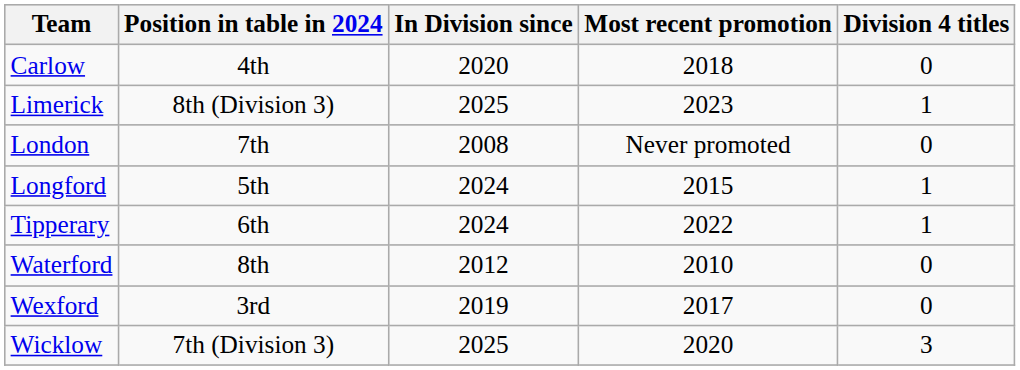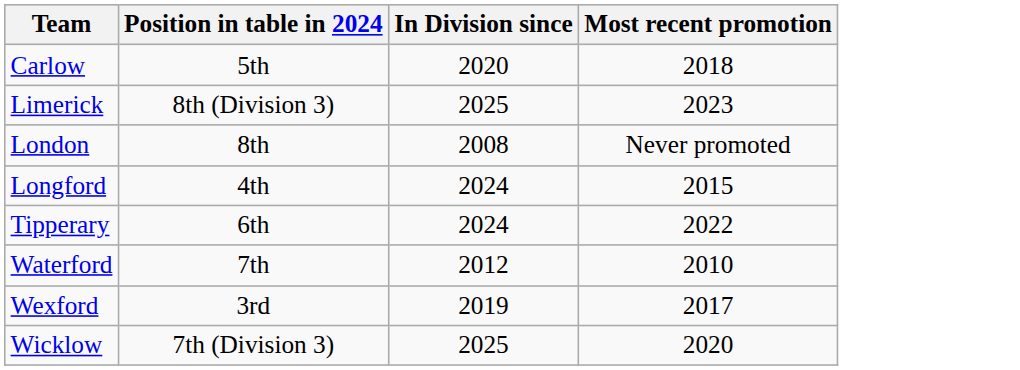- column: Division 4 titles | 0 | 1 | 0 | 1 | 1 | 0 | 0 | 3
Carlow | Position in table in 2024: 4th -> 5th
London | Position in table in 2024: 7th -> 8th
Longford | Position in table in 2024: 5th -> 4th
Waterford | Position in table in 2024: 8th -> 7th
